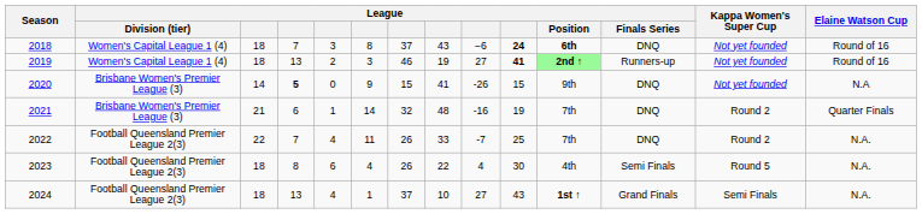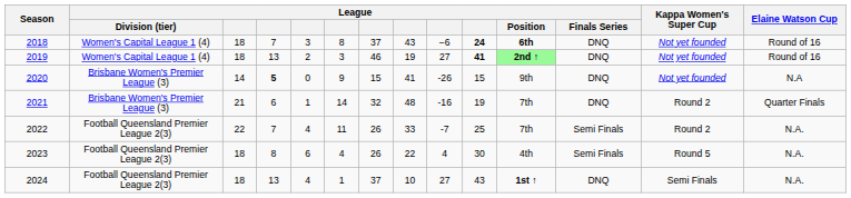2019 | League / Finals Series: Runners-up -> DNQ
2022 | League / Finals Series: DNQ -> Semi Finals
2024 | League / Finals Series: Grand Finals -> DNQ
